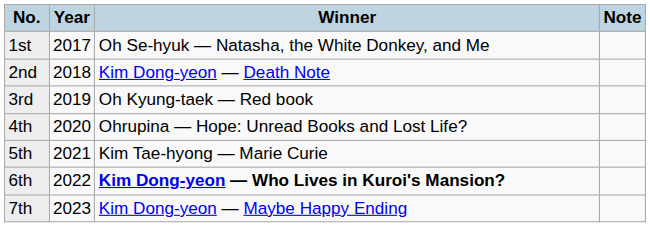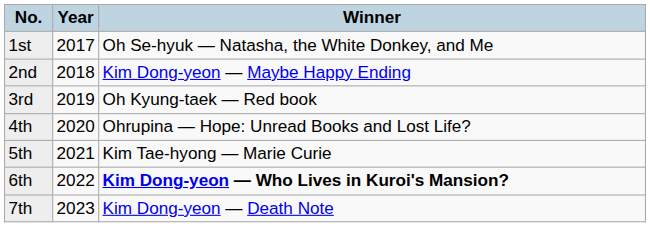- column: Note
2nd | Winner: Kim Dong-yeon — Death Note -> Kim Dong-yeon — Maybe Happy Ending
7th | Winner: Kim Dong-yeon — Maybe Happy Ending -> Kim Dong-yeon — Death Note
